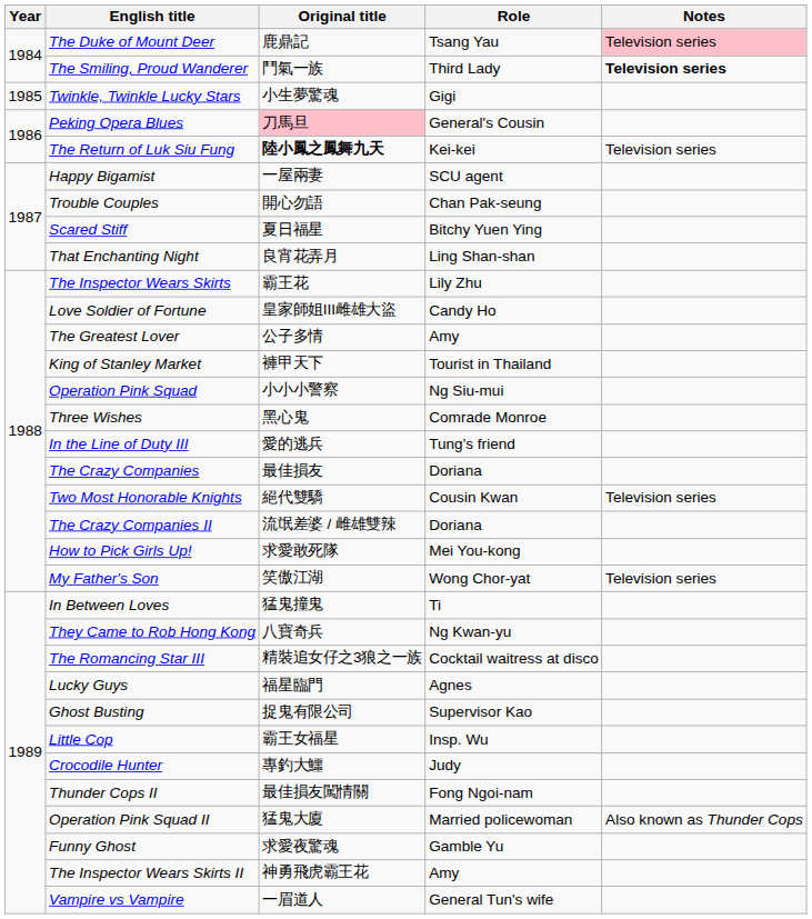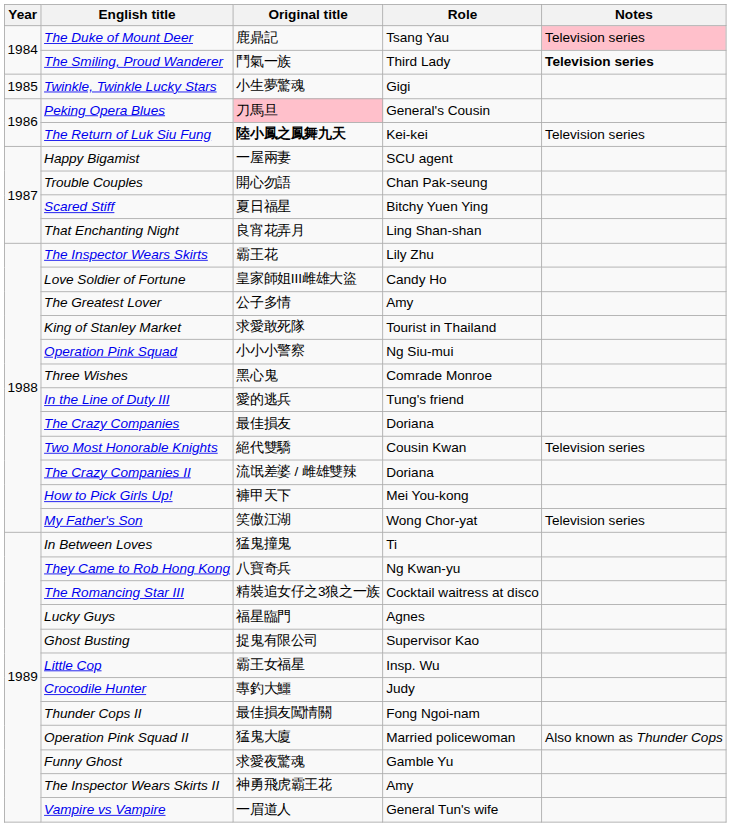King of Stanley Market | Original title: 褲甲天下 -> 求愛敢死隊
How to Pick Girls Up! | Original title: 求愛敢死隊 -> 褲甲天下
